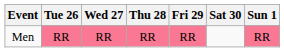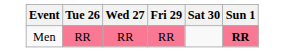- column: Thu 28 | RR
Men | Sun 1: normal -> bold
